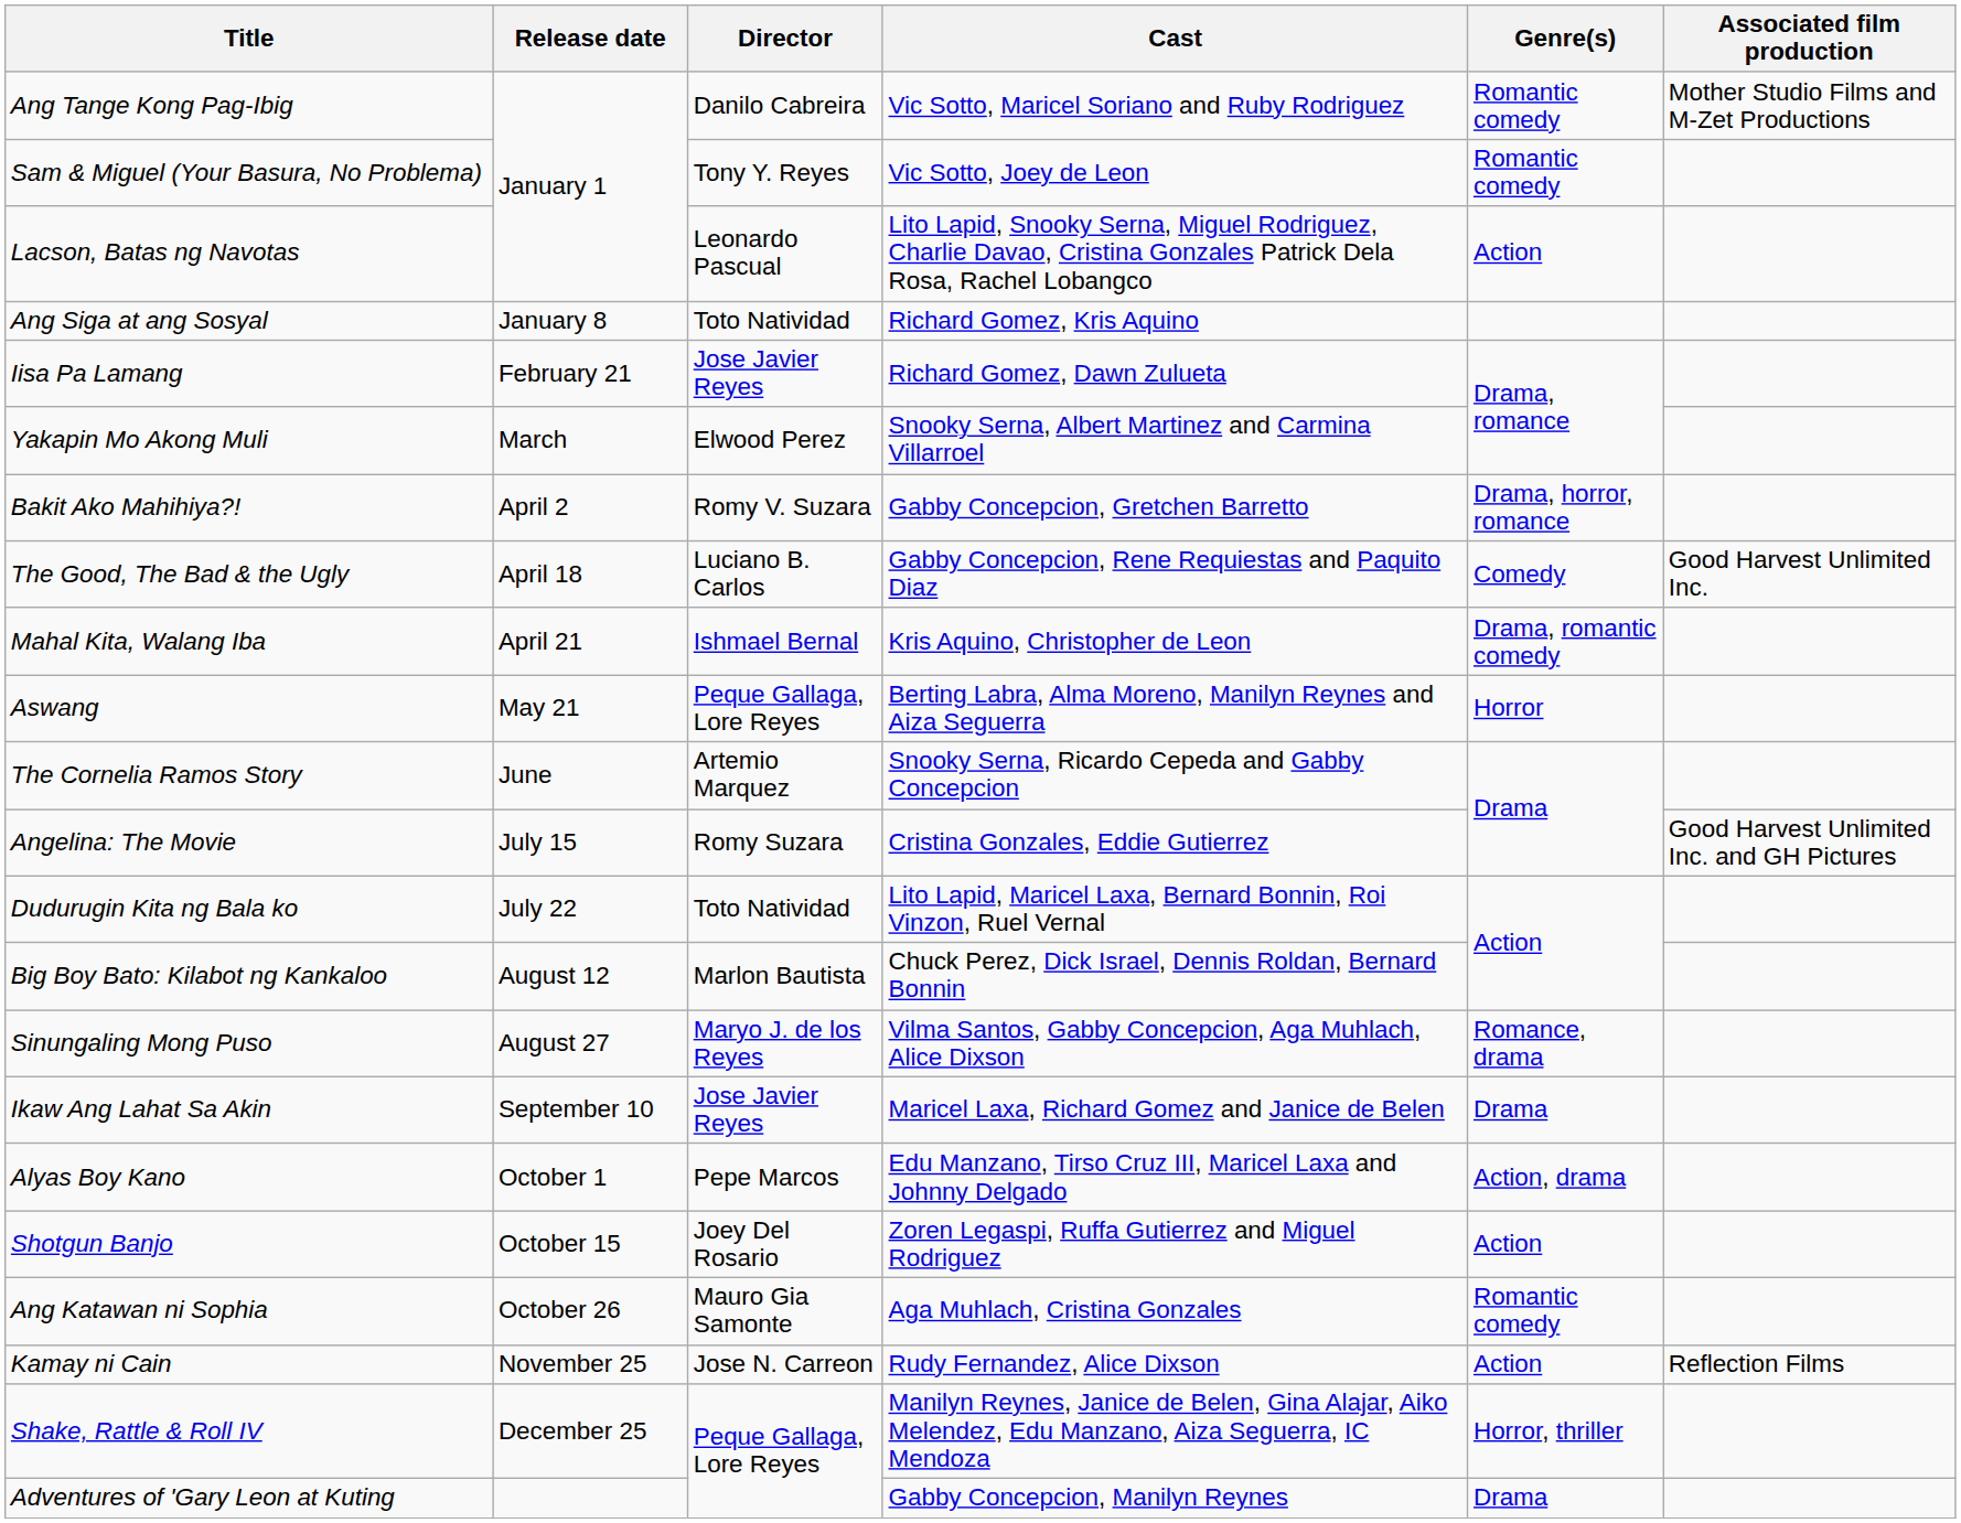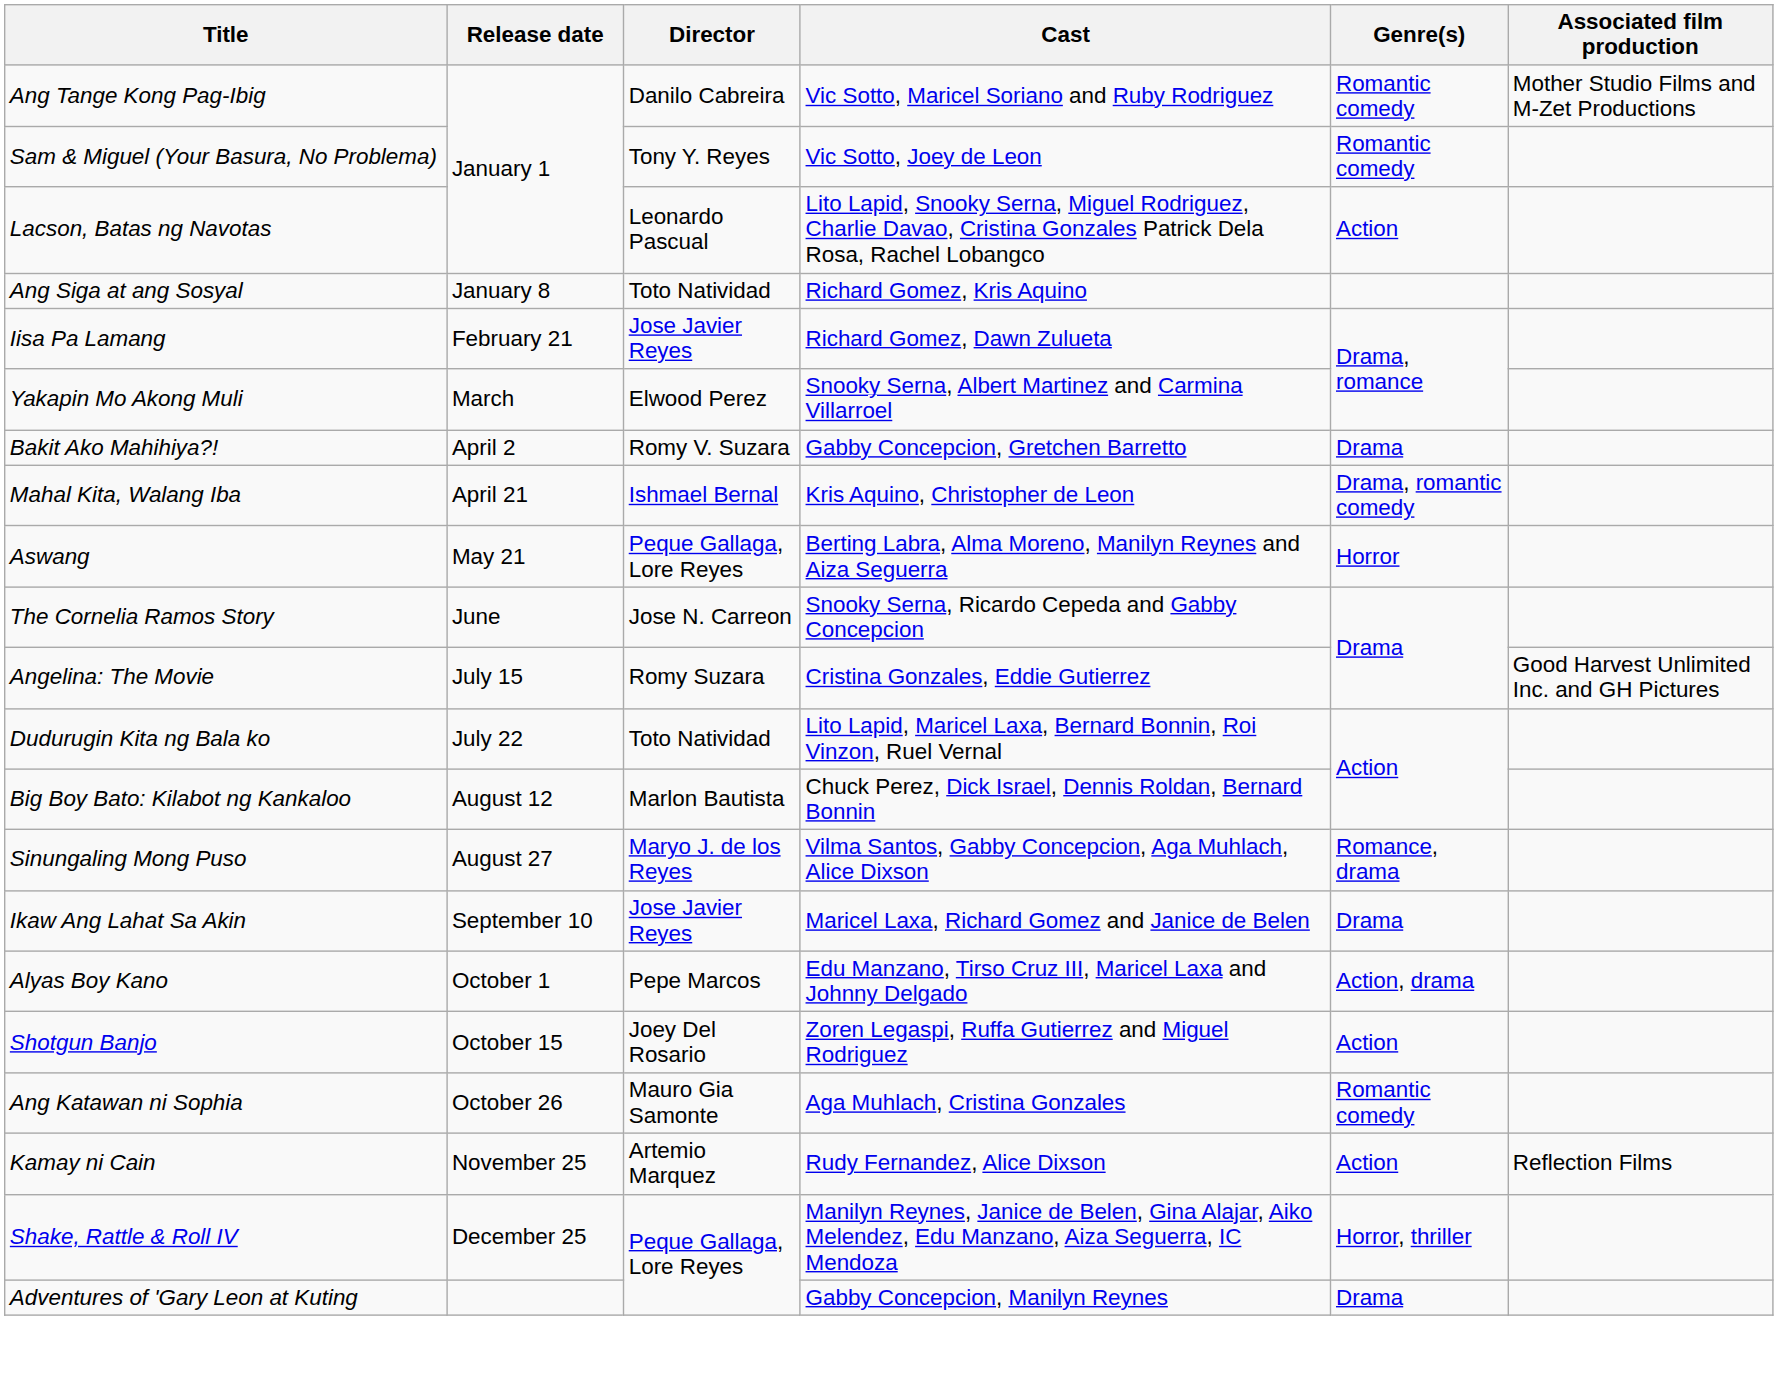Bakit Ako Mahihiya?! | Genre(s): Drama, horror, romance -> Drama
- row: The Good, The Bad & the Ugly | April 18 | Luciano B. Carlos | Gabby Concepcion, Rene Requiestas and Paquito Diaz | Comedy | Good Harvest Unlimited Inc.
The Cornelia Ramos Story | Director: Artemio Marquez -> Jose N. Carreon
Kamay ni Cain | Director: Jose N. Carreon -> Artemio Marquez
